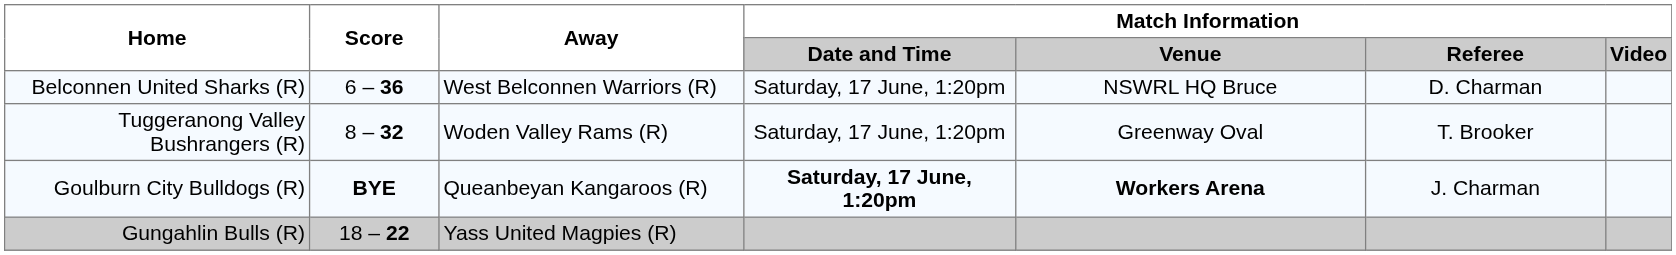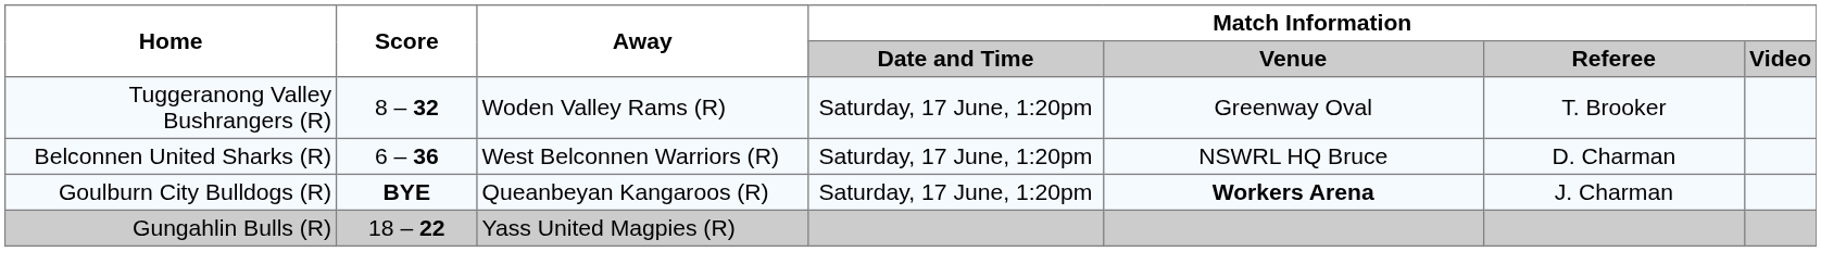rows swapped: Tuggeranong Valley Bushrangers (R) <-> Belconnen United Sharks (R)
Goulburn City Bulldogs (R) | Match Information / Date and Time: bold -> normal
